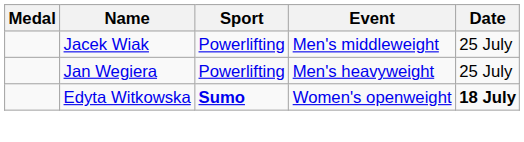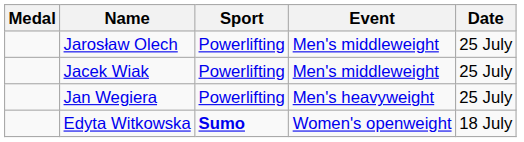+ row: Jarosław Olech | Powerlifting | Men's middleweight | 25 July
Edyta Witkowska | Date: bold -> normal
